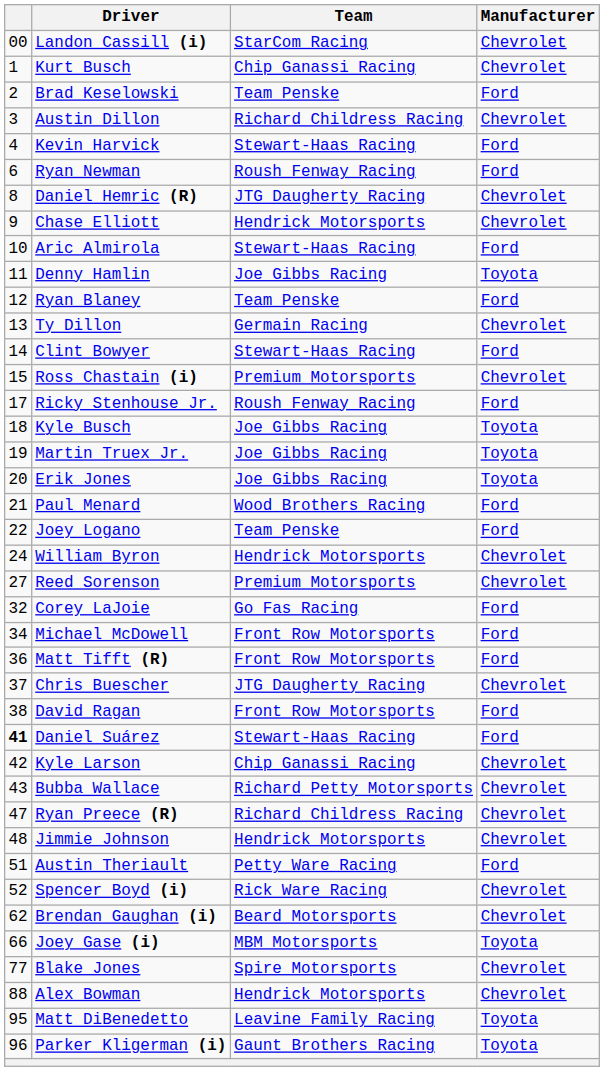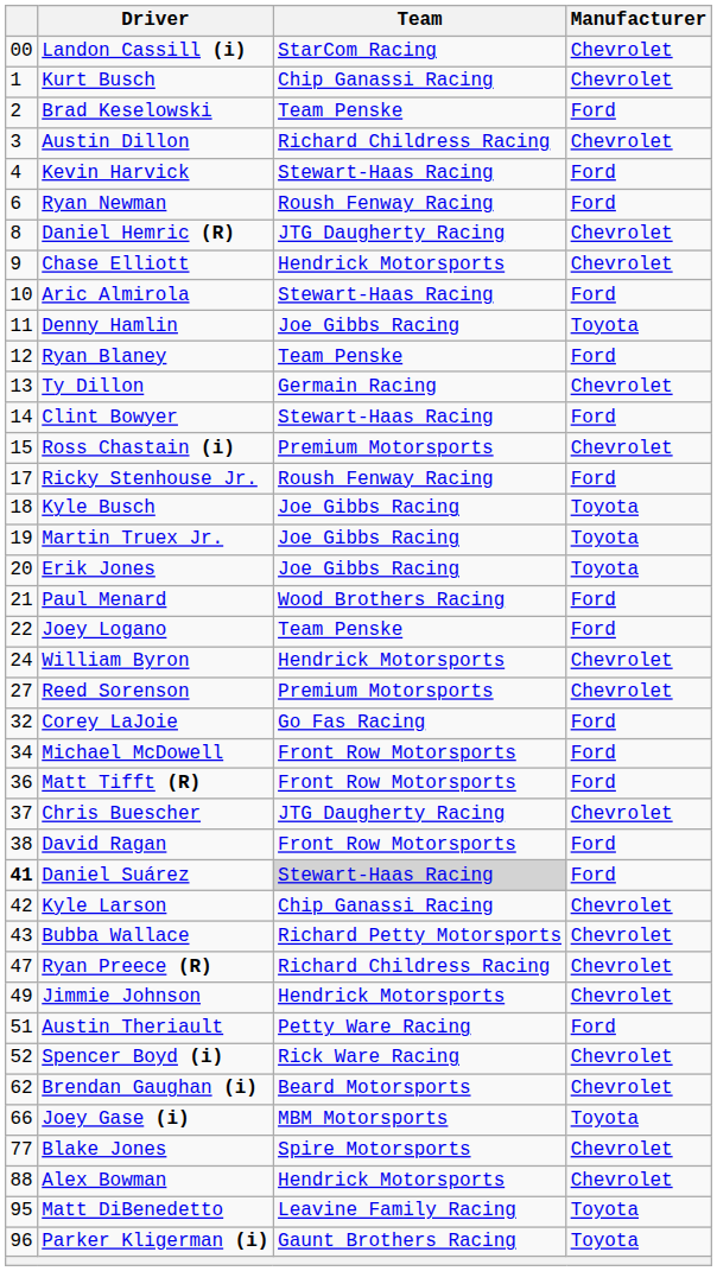Daniel Suárez | Team: no background -> lightgrey background
Jimmie Johnson | column 1: 48 -> 49
